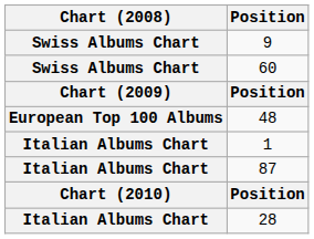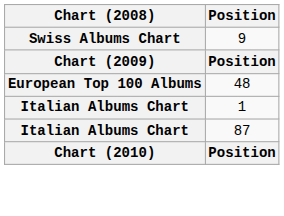- row: Swiss Albums Chart | 60
- row: Italian Albums Chart | 28
